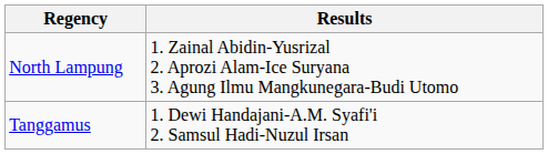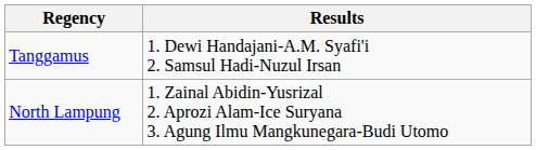rows swapped: North Lampung <-> Tanggamus
